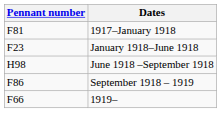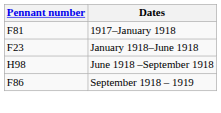- row: F66 | 1919–
